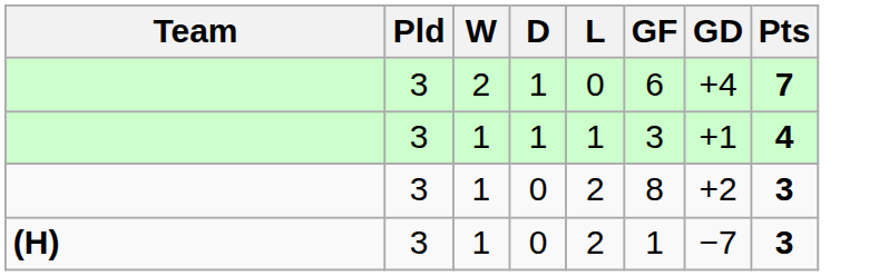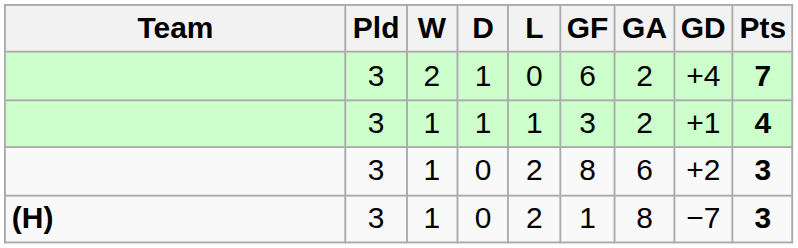+ column: GA | 2 | 2 | 6 | 8
